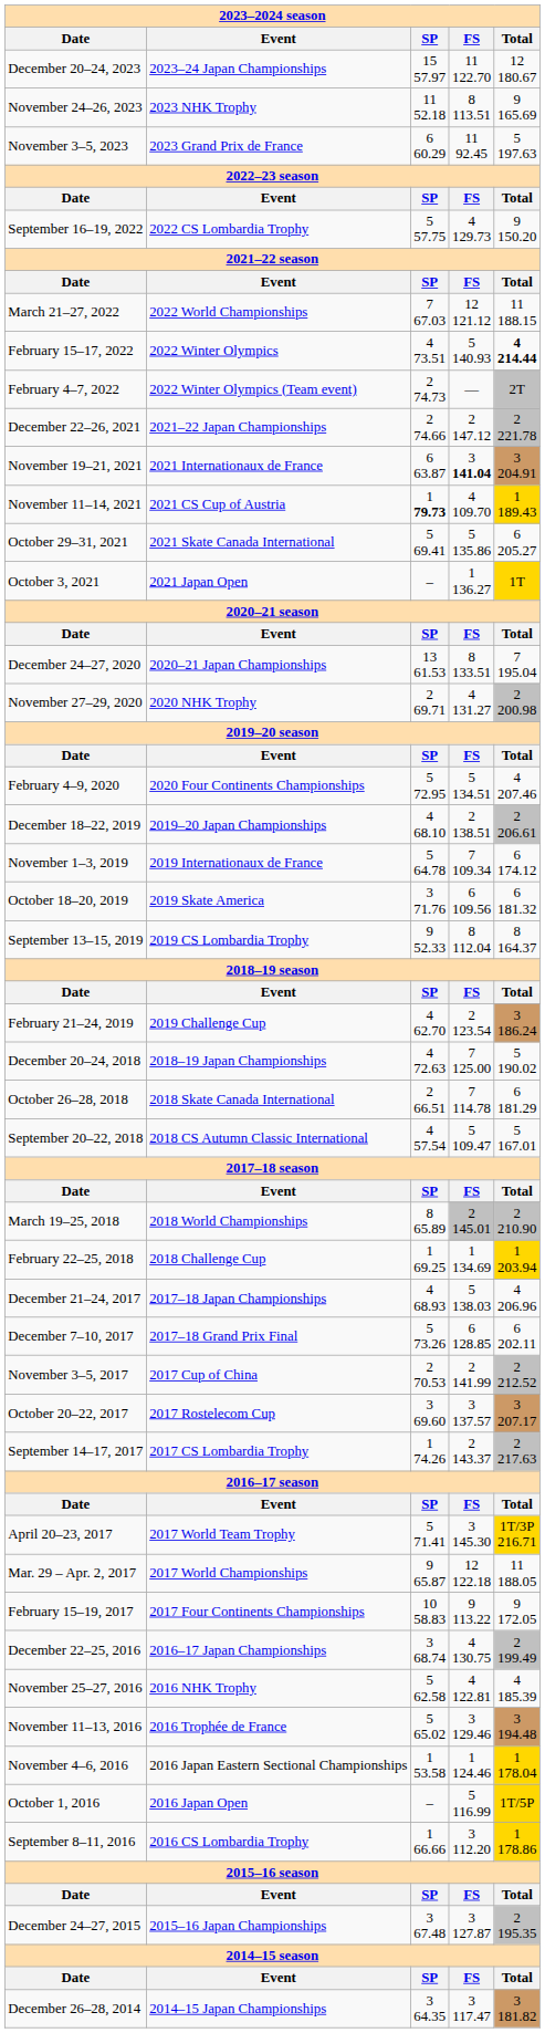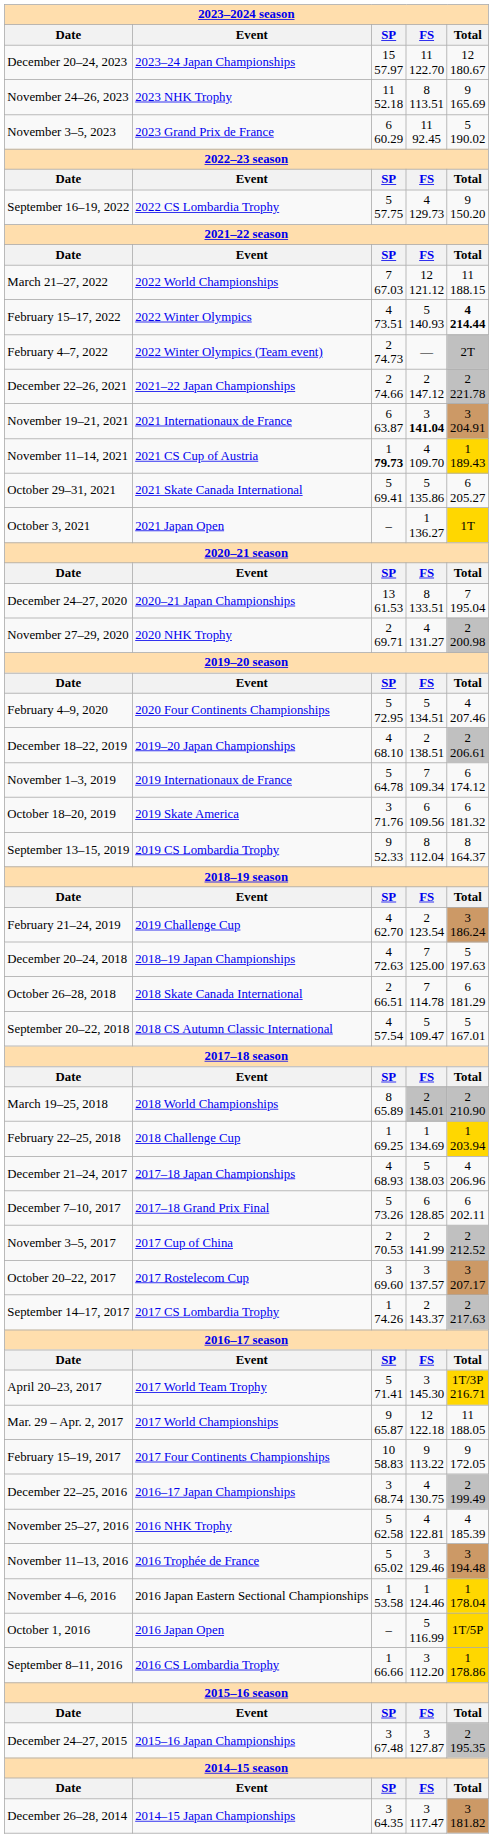November 3–5, 2023 | Total: 5 197.63 -> 5 190.02
December 20–24, 2018 | Total: 5 190.02 -> 5 197.63
